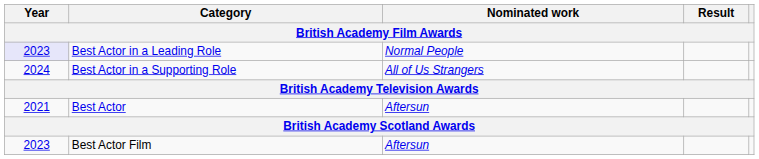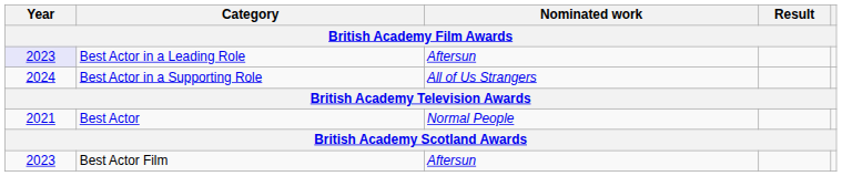Best Actor in a Leading Role | Nominated work: Normal People -> Aftersun
Best Actor | Nominated work: Aftersun -> Normal People
